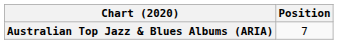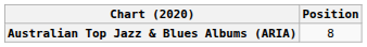Australian Top Jazz & Blues Albums (ARIA) | Position: 7 -> 8
